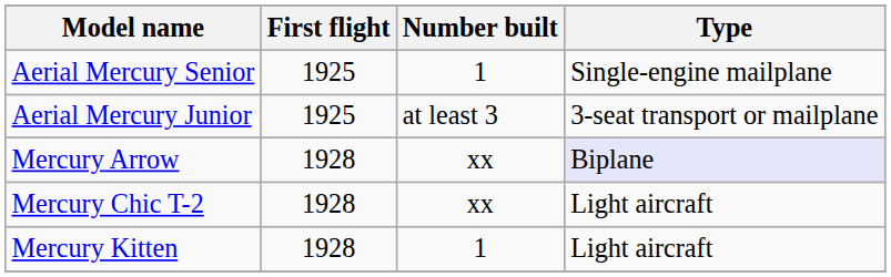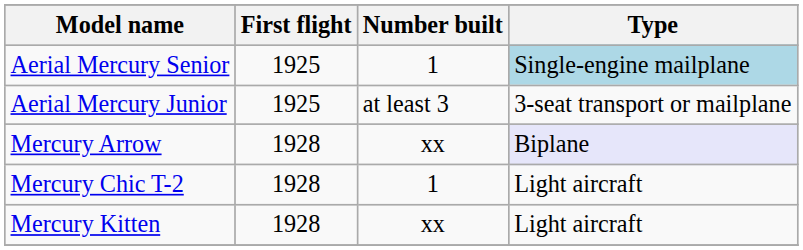Aerial Mercury Senior | Type: no background -> lightblue background
Mercury Chic T-2 | Number built: xx -> 1
Mercury Kitten | Number built: 1 -> xx
